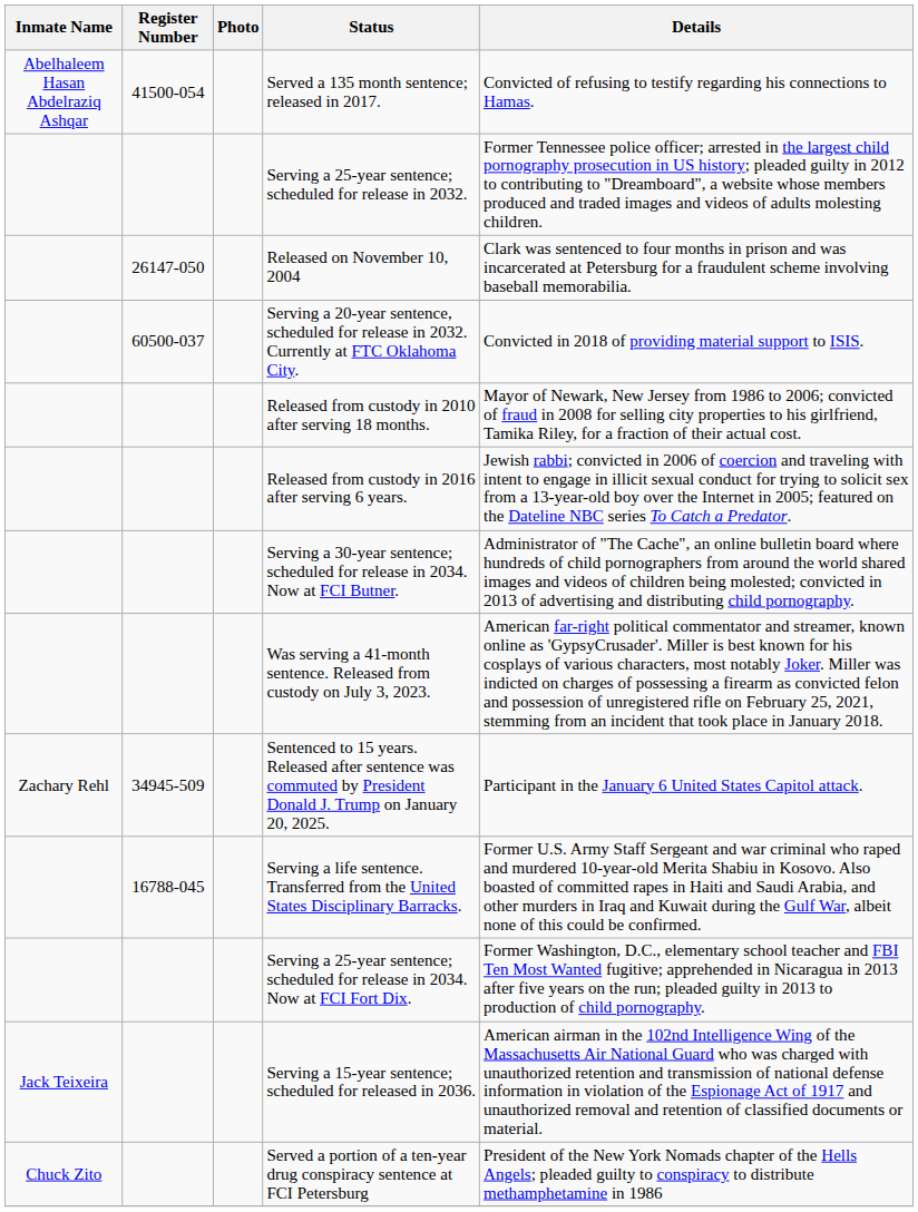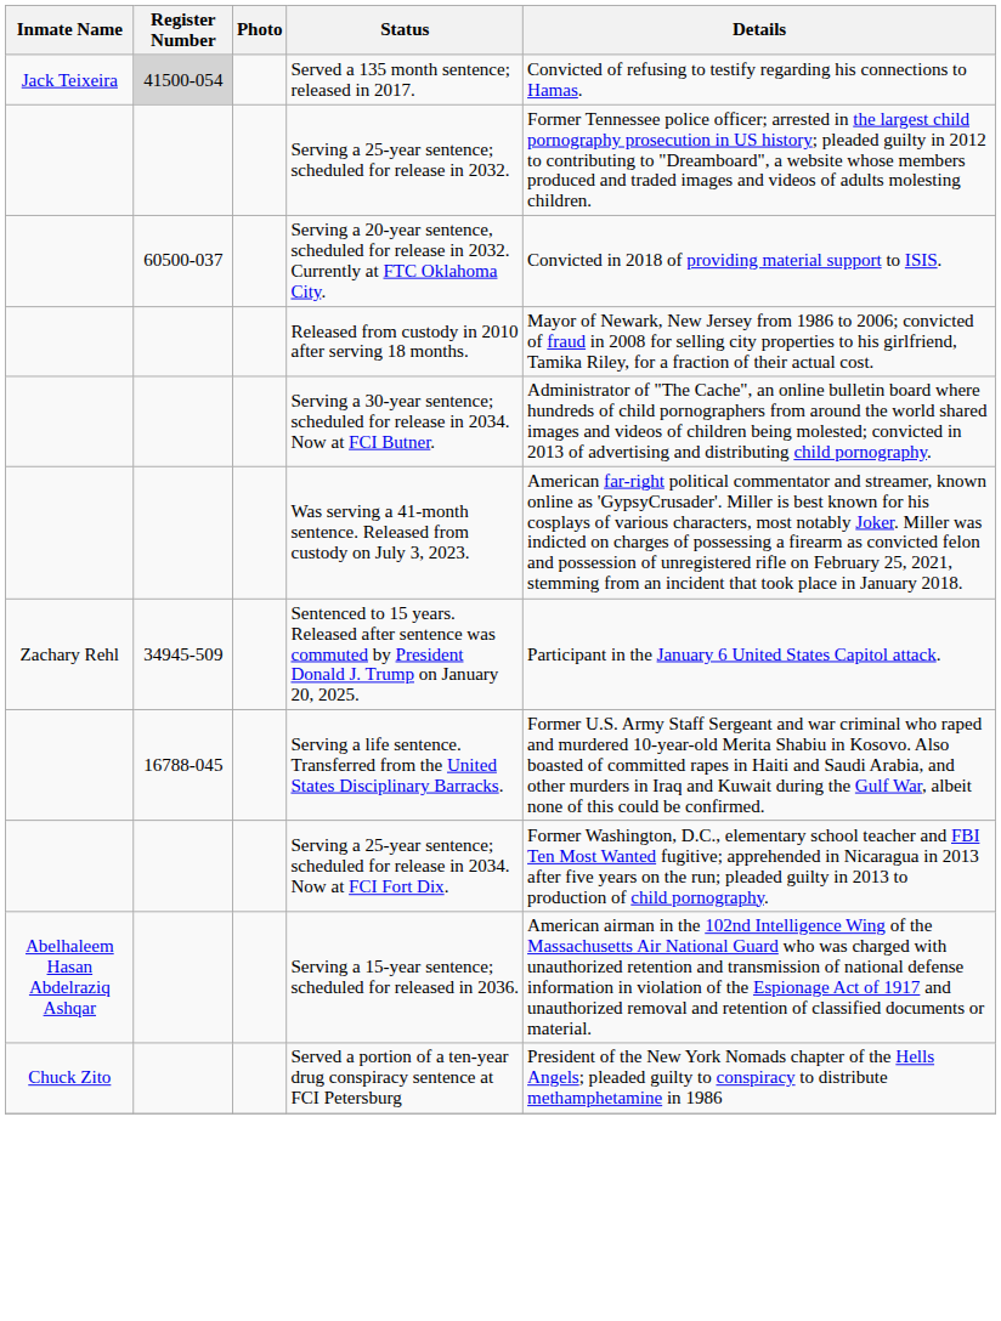Served a 135 month sentence; released in 2017. | Inmate Name: Abelhaleem Hasan Abdelraziq Ashqar -> Jack Teixeira
Served a 135 month sentence; released in 2017. | Register Number: no background -> lightgrey background
- row: 26147-050 | Released on November 10, 2004 | Clark was sentenced to four months in prison and was incarcerated at Petersburg for a fraudulent scheme involving baseball memorabilia.
- row: Released from custody in 2016 after serving 6 years. | Jewish rabbi; convicted in 2006 of coercion and traveling with intent to engage in illicit sexual conduct for trying to solicit sex from a 13-year-old boy over the Internet in 2005; featured on the Dateline NBC series To Catch a Predator.
Serving a 15-year sentence; scheduled for released in 2036. | Inmate Name: Jack Teixeira -> Abelhaleem Hasan Abdelraziq Ashqar
